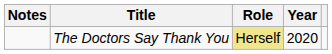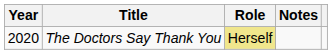columns swapped: Year <-> Notes
